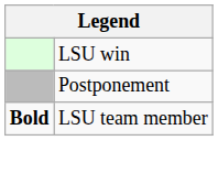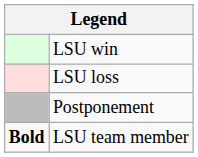+ row: LSU loss
